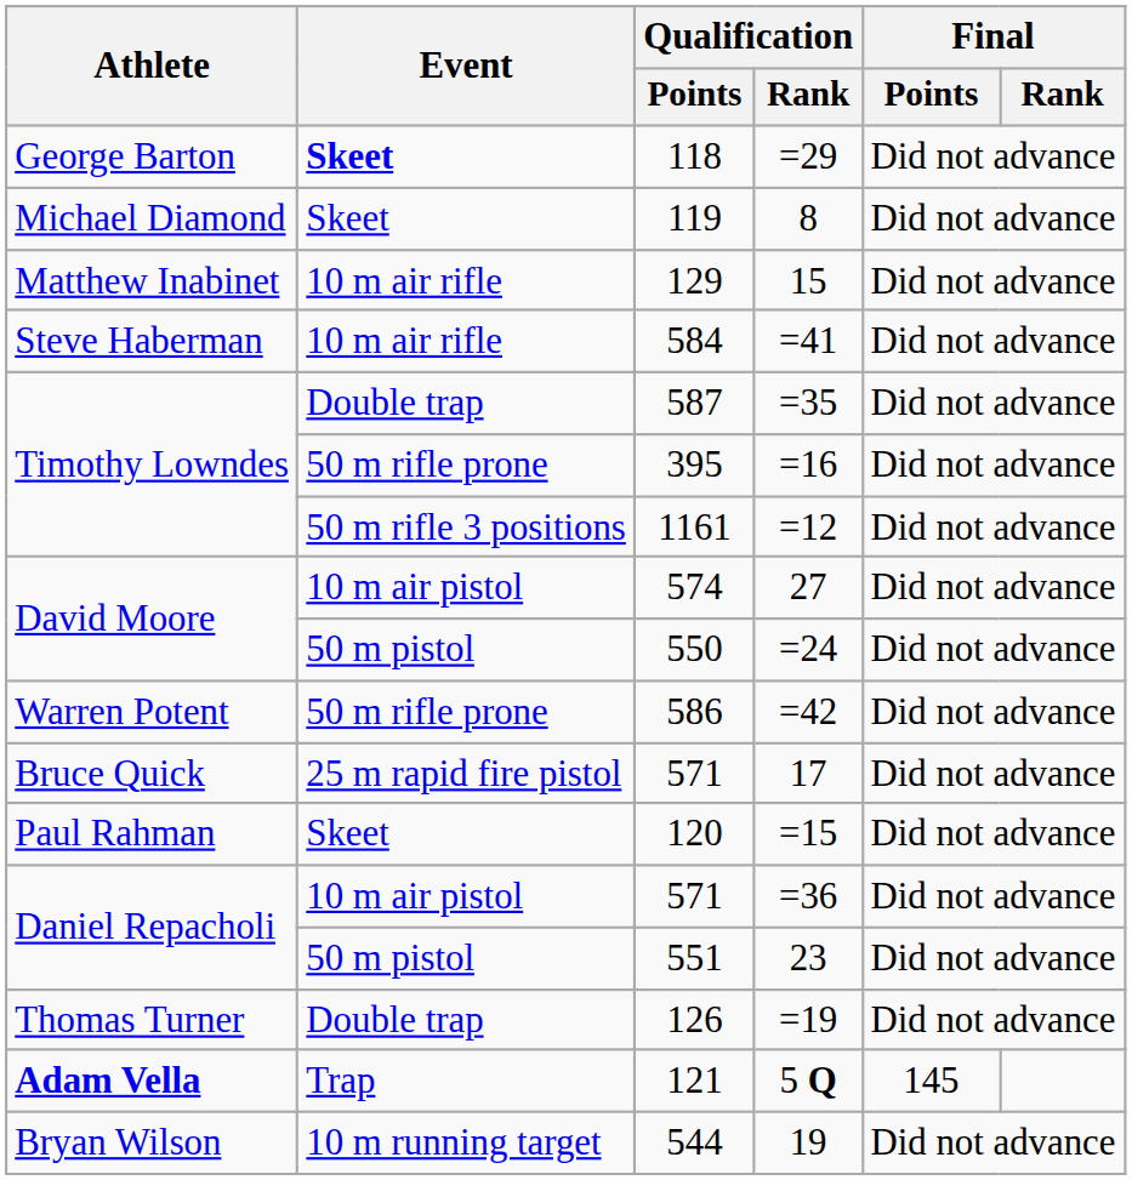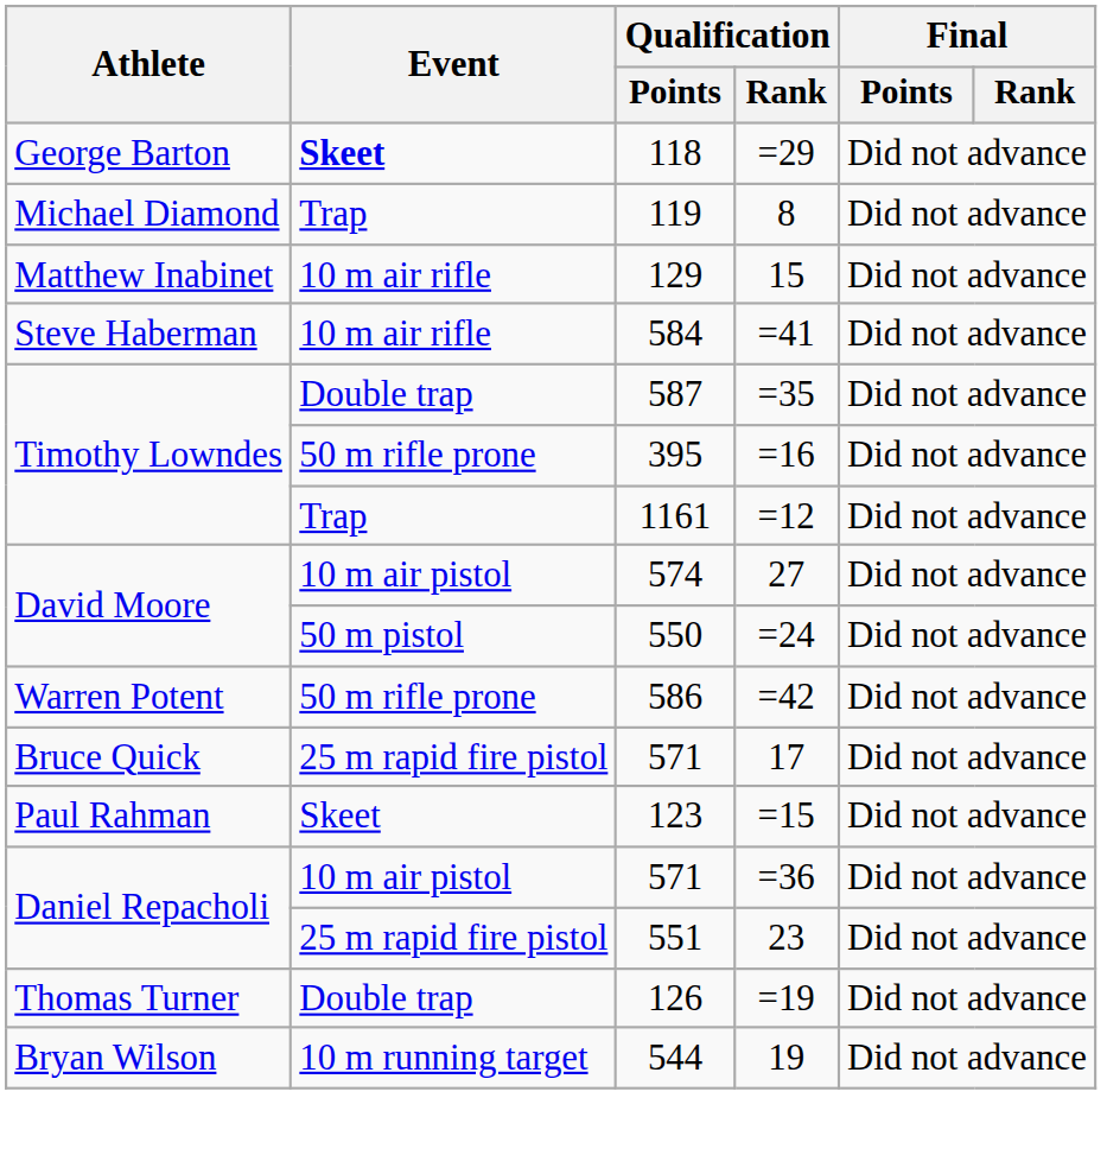8 | Event: Skeet -> Trap
=12 | Event: 50 m rifle 3 positions -> Trap
=15 | Qualification / Points: 120 -> 123
23 | Event: 50 m pistol -> 25 m rapid fire pistol
- row: Adam Vella | Trap | 121 | 5 Q | 145
